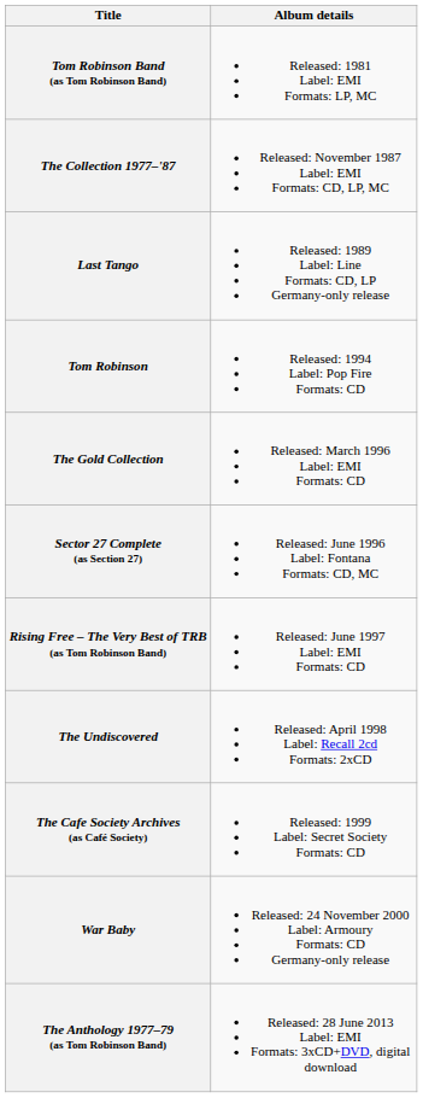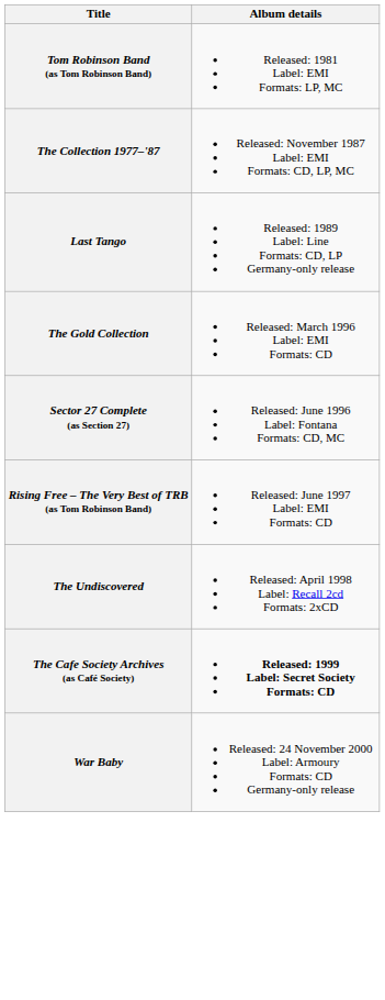- row: Tom Robinson | Released: 1994 Label: Pop Fire Formats: CD
The Cafe Society Archives (as Café Society) | Album details: normal -> bold
- row: The Anthology 1977–79 (as Tom Robinson Band) | Released: 28 June 2013 Label: EMI Formats: 3xCD+DVD, digital download
